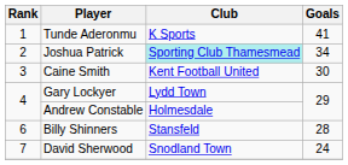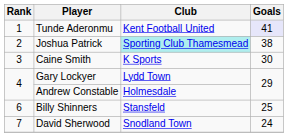Tunde Aderonmu | Club: K Sports -> Kent Football United
Tunde Aderonmu | Goals: no background -> lavender background
Joshua Patrick | Goals: 34 -> 38
Caine Smith | Club: Kent Football United -> K Sports
Billy Shinners | Goals: 28 -> 25
